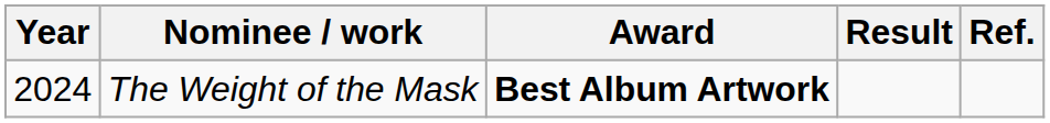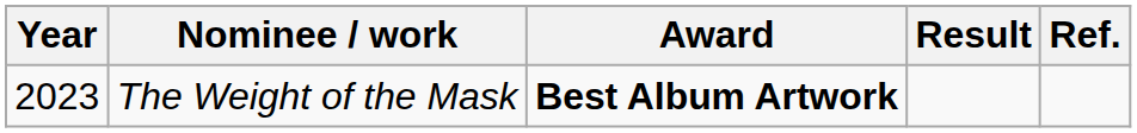The Weight of the Mask | Year: 2024 -> 2023
